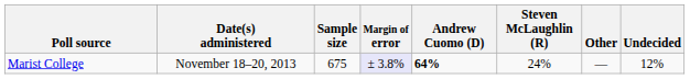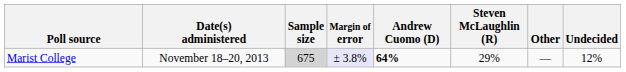Marist College | Sample size: no background -> lightgrey background
Marist College | Steven McLaughlin (R): 24% -> 29%
